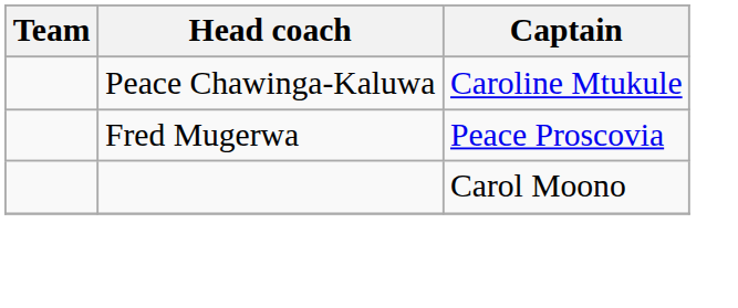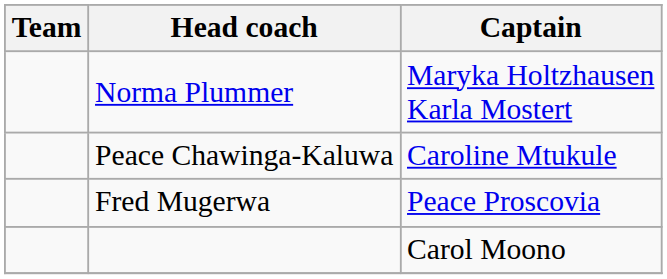+ row: Norma Plummer | Maryka Holtzhausen Karla Mostert
